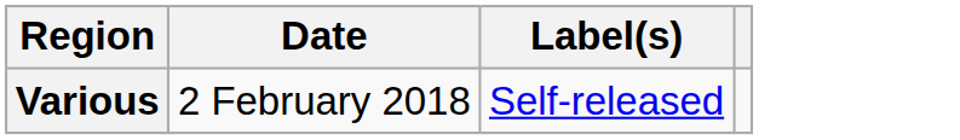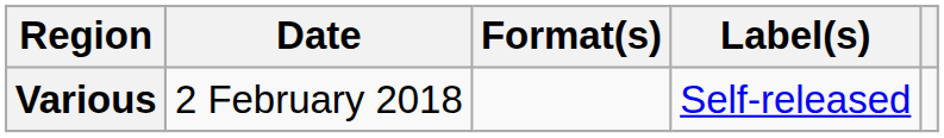+ column: Format(s)
